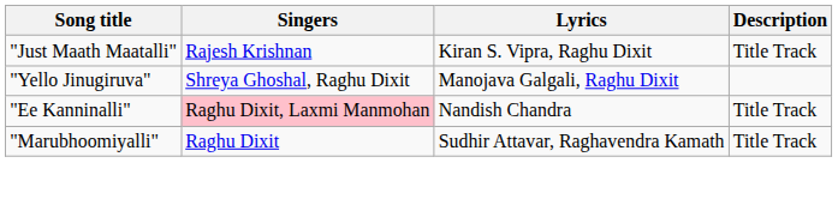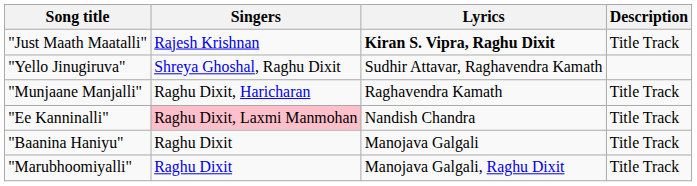"Just Maath Maatalli" | Lyrics: normal -> bold
"Yello Jinugiruva" | Lyrics: Manojava Galgali, Raghu Dixit -> Sudhir Attavar, Raghavendra Kamath
+ row: "Munjaane Manjalli" | Raghu Dixit, Haricharan | Raghavendra Kamath | Title Track
+ row: "Baanina Haniyu" | Raghu Dixit | Manojava Galgali | Title Track
"Marubhoomiyalli" | Lyrics: Sudhir Attavar, Raghavendra Kamath -> Manojava Galgali, Raghu Dixit
